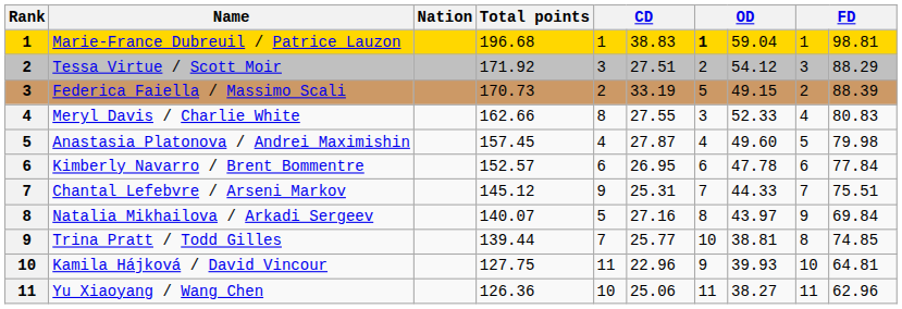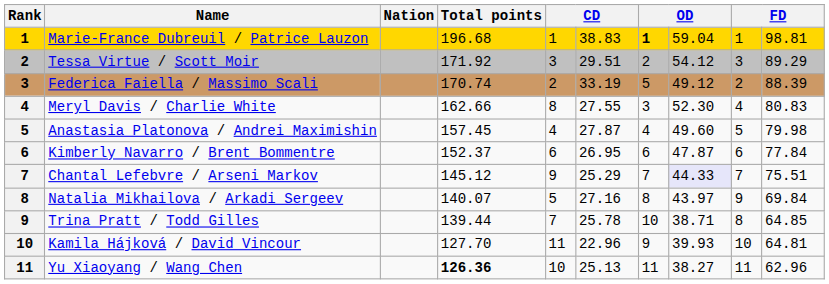Tessa Virtue / Scott Moir | column 6: 27.51 -> 29.51
Tessa Virtue / Scott Moir | column 10: 88.29 -> 89.29
Federica Faiella / Massimo Scali | Total points: 170.73 -> 170.74
Federica Faiella / Massimo Scali | column 8: 49.15 -> 49.12
Meryl Davis / Charlie White | column 8: 52.33 -> 52.30
Kimberly Navarro / Brent Bommentre | Total points: 152.57 -> 152.37
Kimberly Navarro / Brent Bommentre | column 8: 47.78 -> 47.87
Chantal Lefebvre / Arseni Markov | column 6: 25.31 -> 25.29
Chantal Lefebvre / Arseni Markov | column 8: no background -> lavender background
Trina Pratt / Todd Gilles | column 6: 25.77 -> 25.78
Trina Pratt / Todd Gilles | column 8: 38.81 -> 38.71
Trina Pratt / Todd Gilles | column 10: 74.85 -> 64.85
Kamila Hájková / David Vincour | Total points: 127.75 -> 127.70
Yu Xiaoyang / Wang Chen | Total points: normal -> bold
Yu Xiaoyang / Wang Chen | column 6: 25.06 -> 25.13
